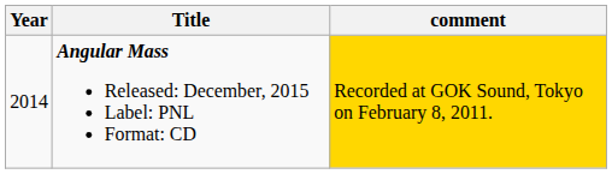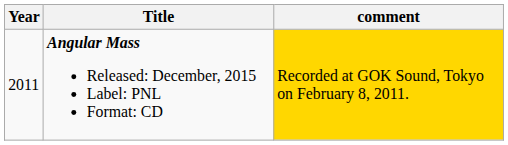Angular Mass Released: December, 2015 Label: PNL Format: CD | Year: 2014 -> 2011
